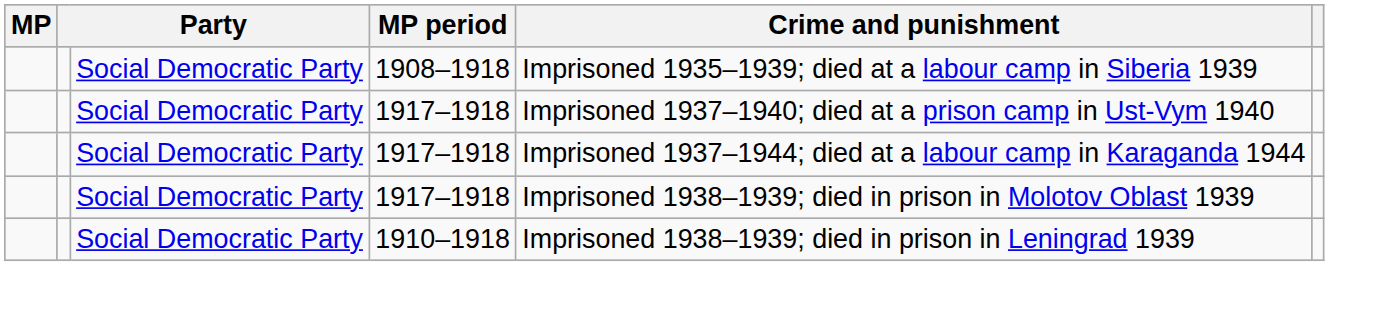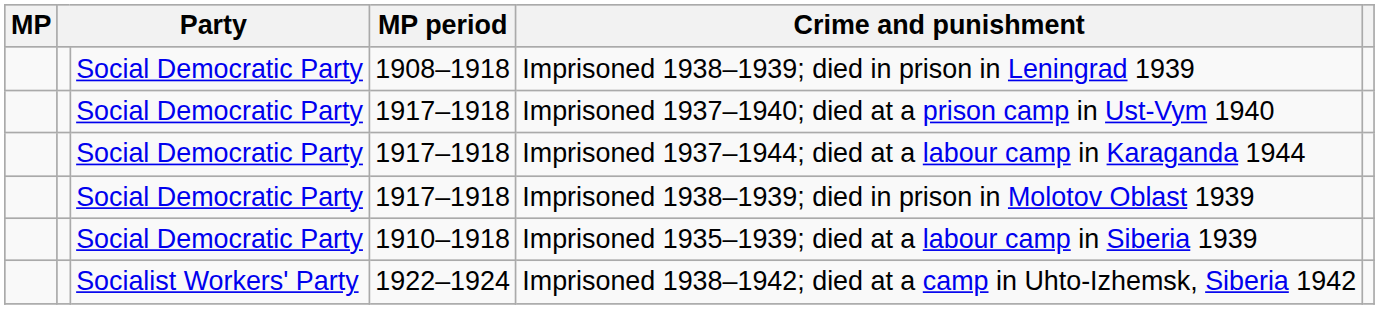1908–1918 | Crime and punishment: Imprisoned 1935–1939; died at a labour camp in Siberia 1939 -> Imprisoned 1938–1939; died in prison in Leningrad 1939
1910–1918 | Crime and punishment: Imprisoned 1938–1939; died in prison in Leningrad 1939 -> Imprisoned 1935–1939; died at a labour camp in Siberia 1939
+ row: Socialist Workers' Party | 1922–1924 | Imprisoned 1938–1942; died at a camp in Uhto-Izhemsk, Siberia 1942
